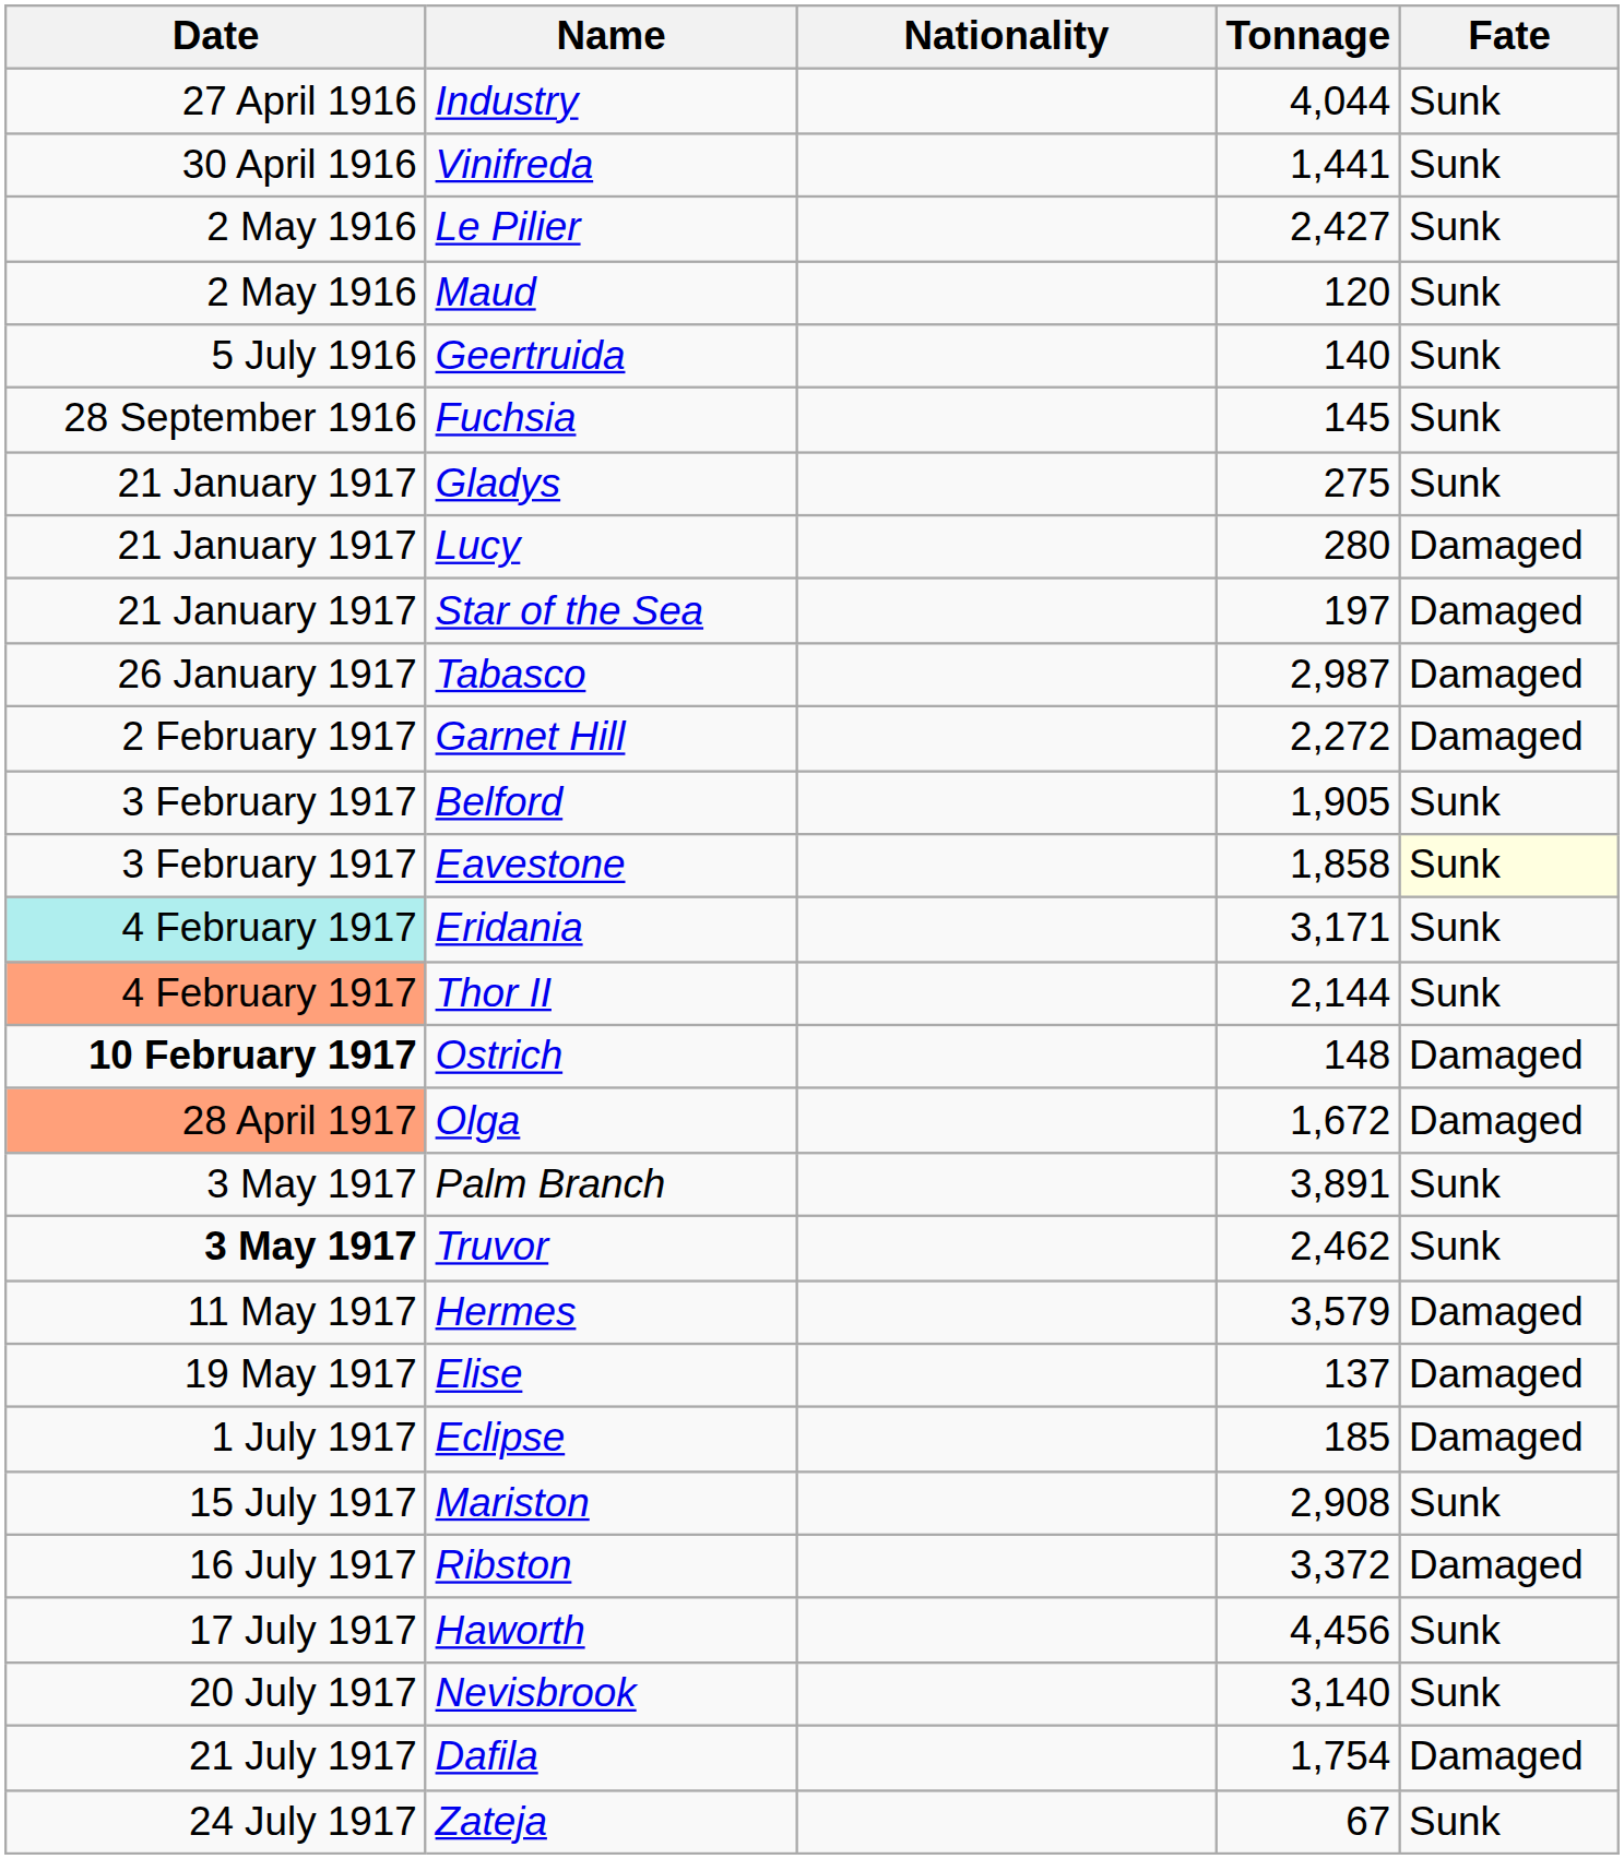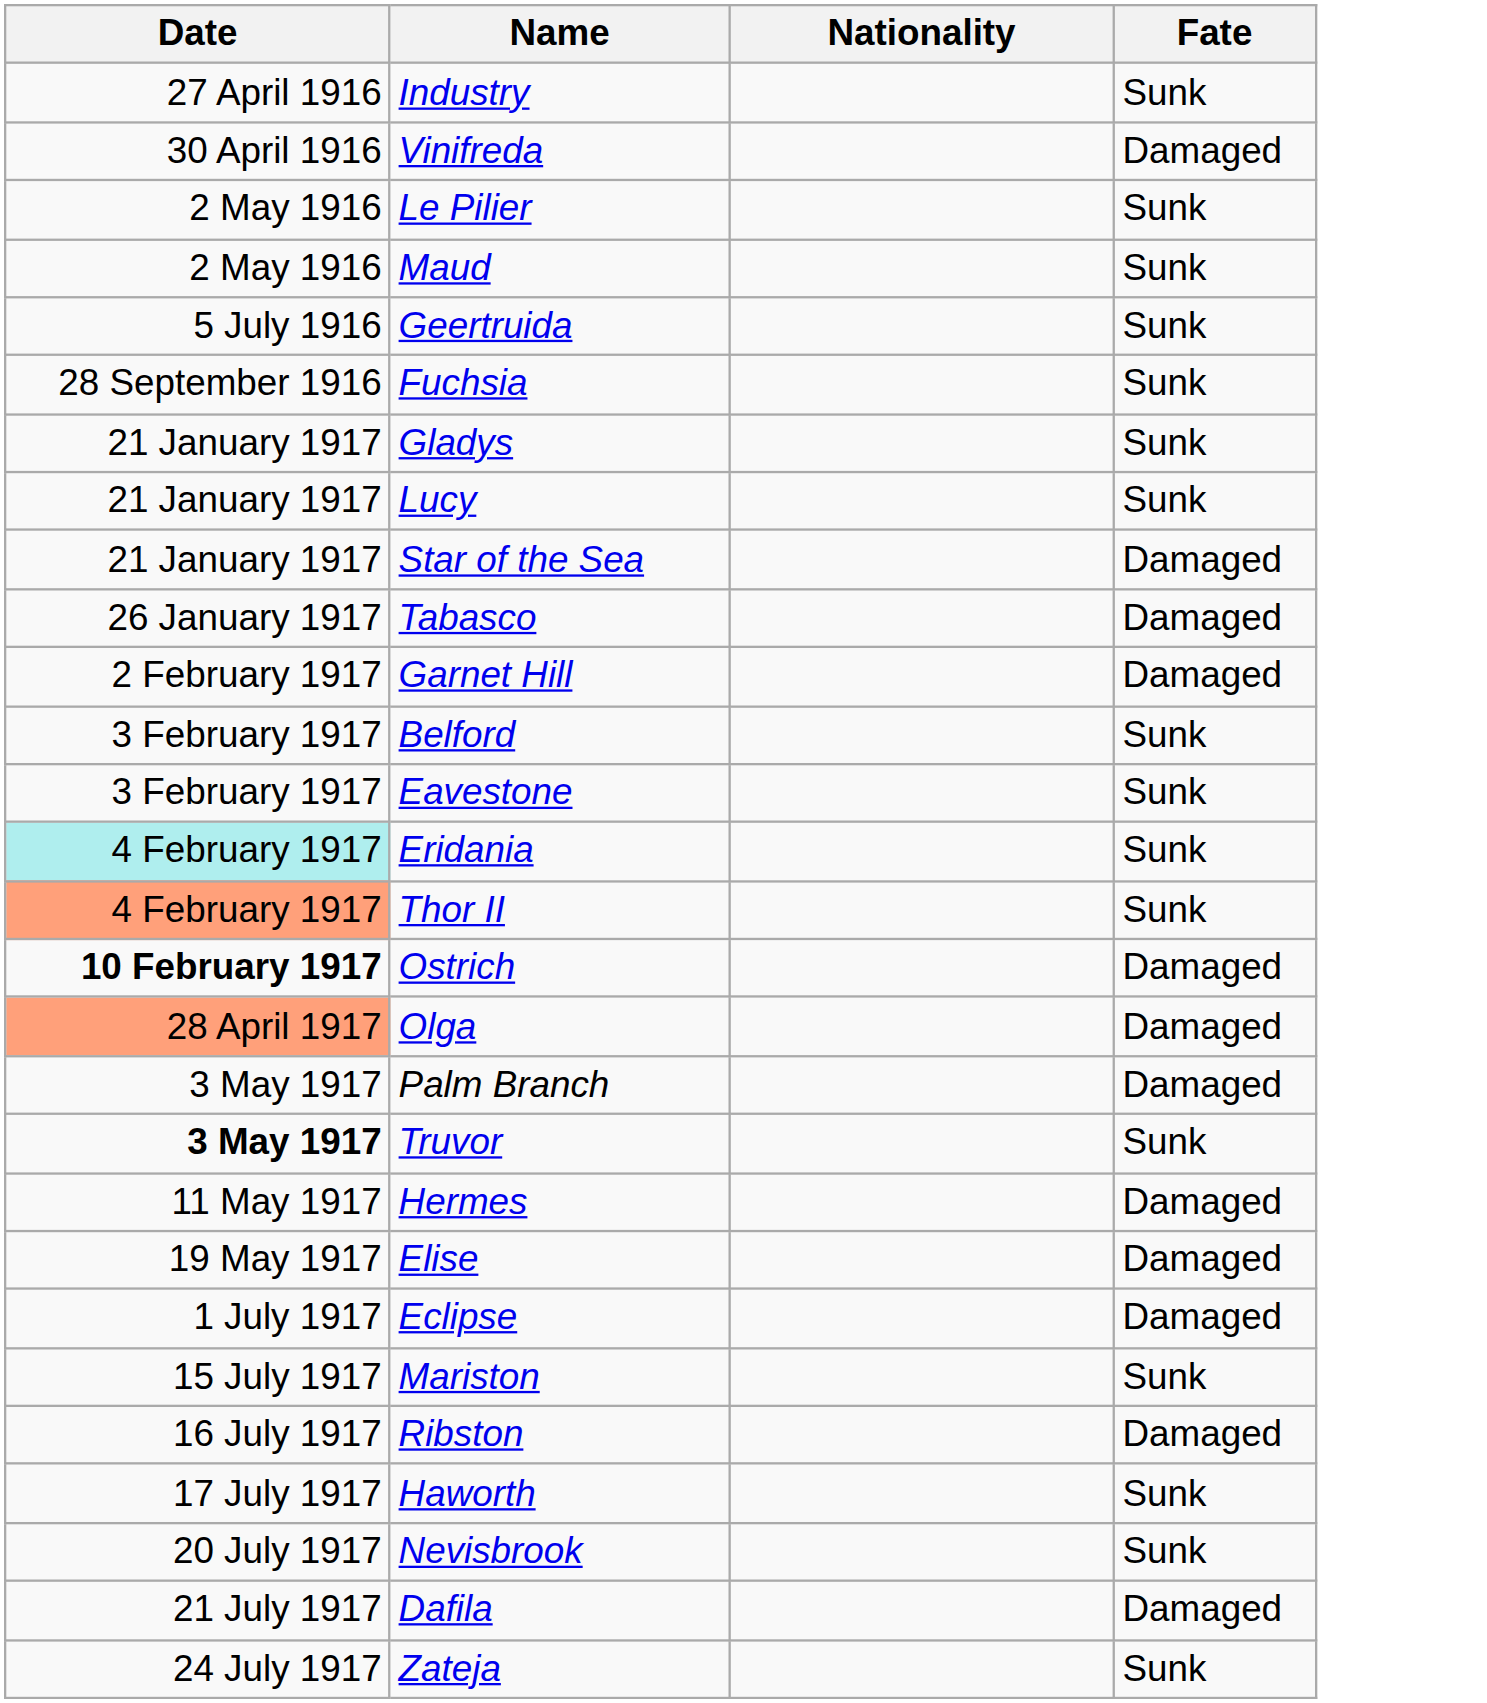- column: Tonnage | 4,044 | 1,441 | 2,427 | 120 | 140 | 145 | 275 | 280 | 197 | 2,987 | 2,272 | 1,905 | 1,858 | 3,171 | 2,144 | 148 | 1,672 | 3,891 | 2,462 | 3,579 | 137 | 185 | 2,908 | 3,372 | 4,456 | 3,140 | 1,754 | 67
Vinifreda | Fate: Sunk -> Damaged
Lucy | Fate: Damaged -> Sunk
Eavestone | Fate: lightyellow background -> no background
Palm Branch | Fate: Sunk -> Damaged
